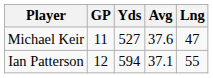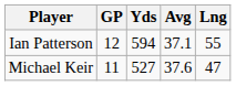rows swapped: Ian Patterson <-> Michael Keir
